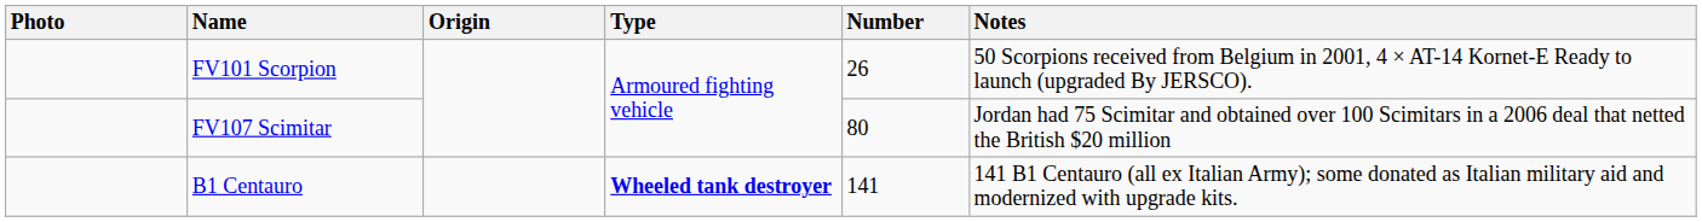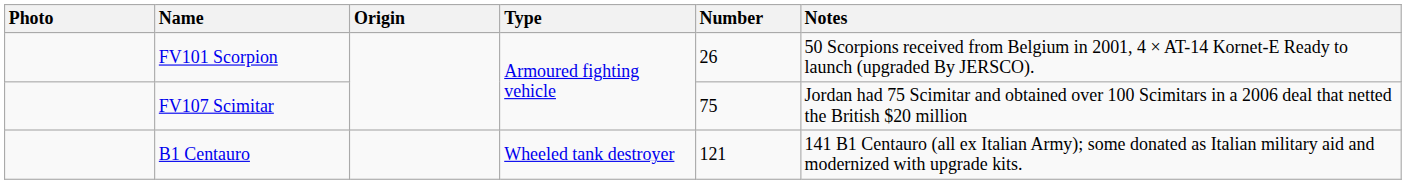FV107 Scimitar | Number: 80 -> 75
B1 Centauro | Type: bold -> normal
B1 Centauro | Number: 141 -> 121
